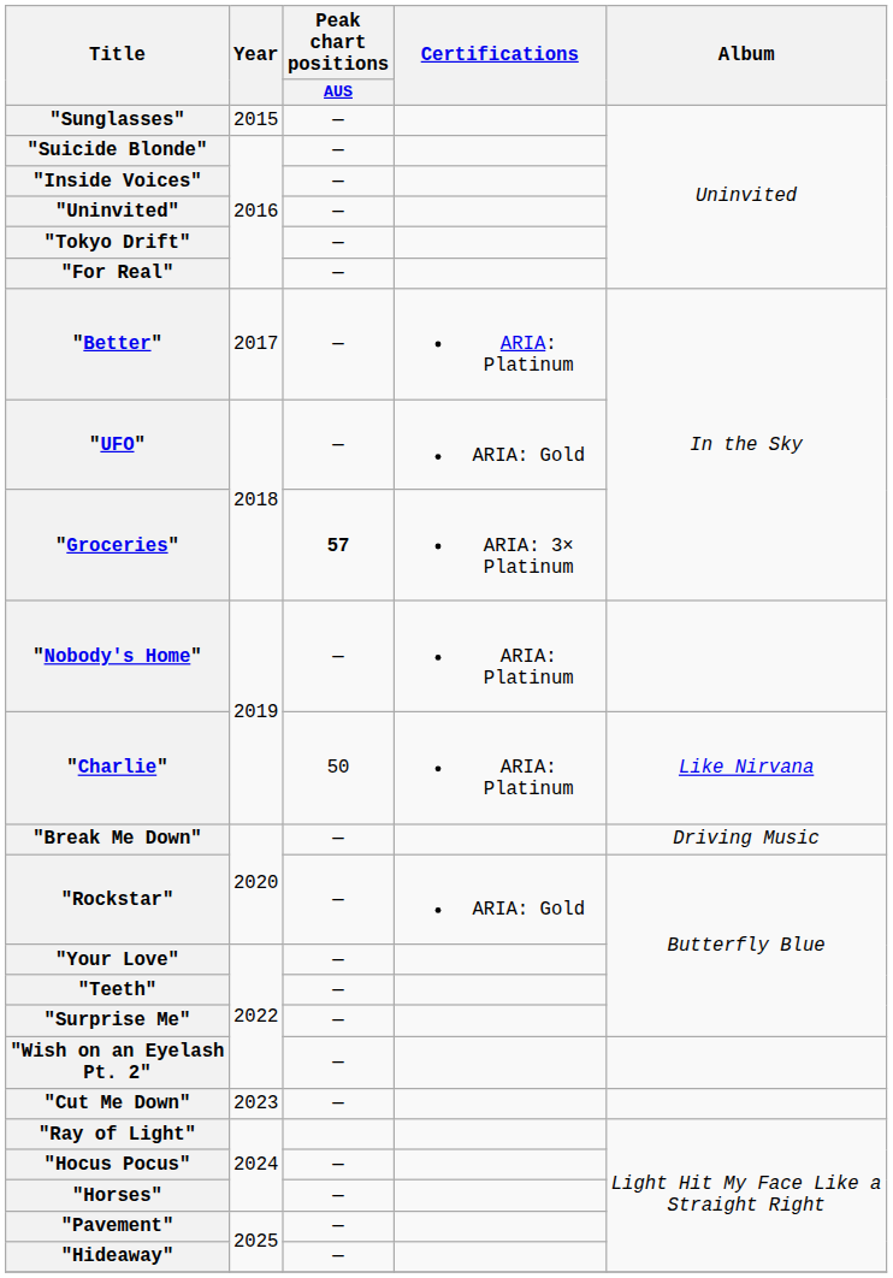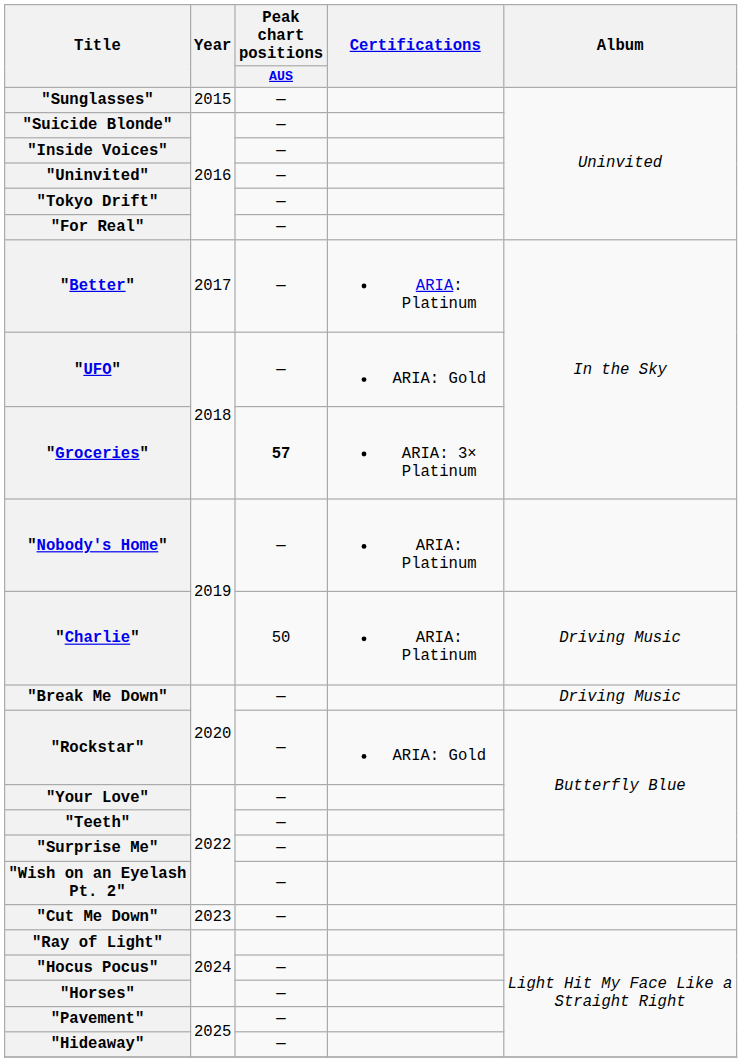"Charlie" | Album: Like Nirvana -> Driving Music
